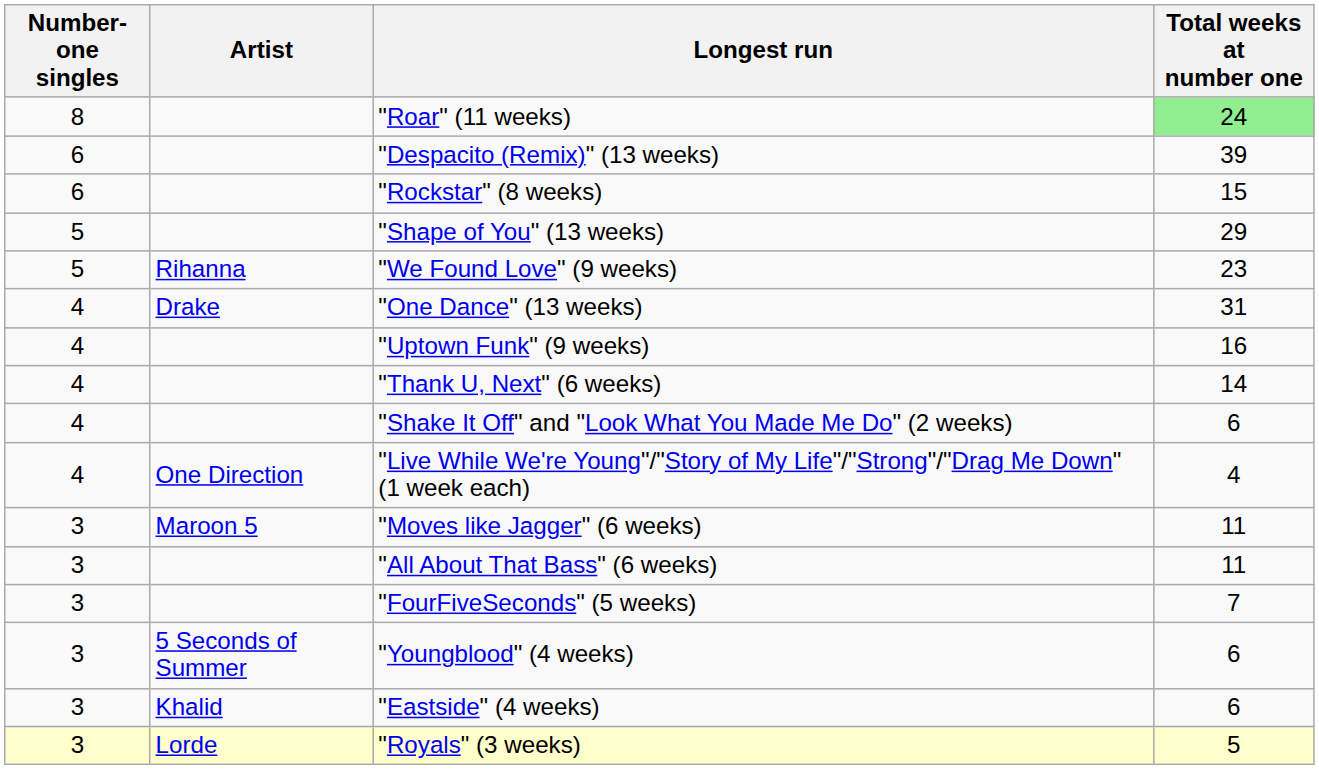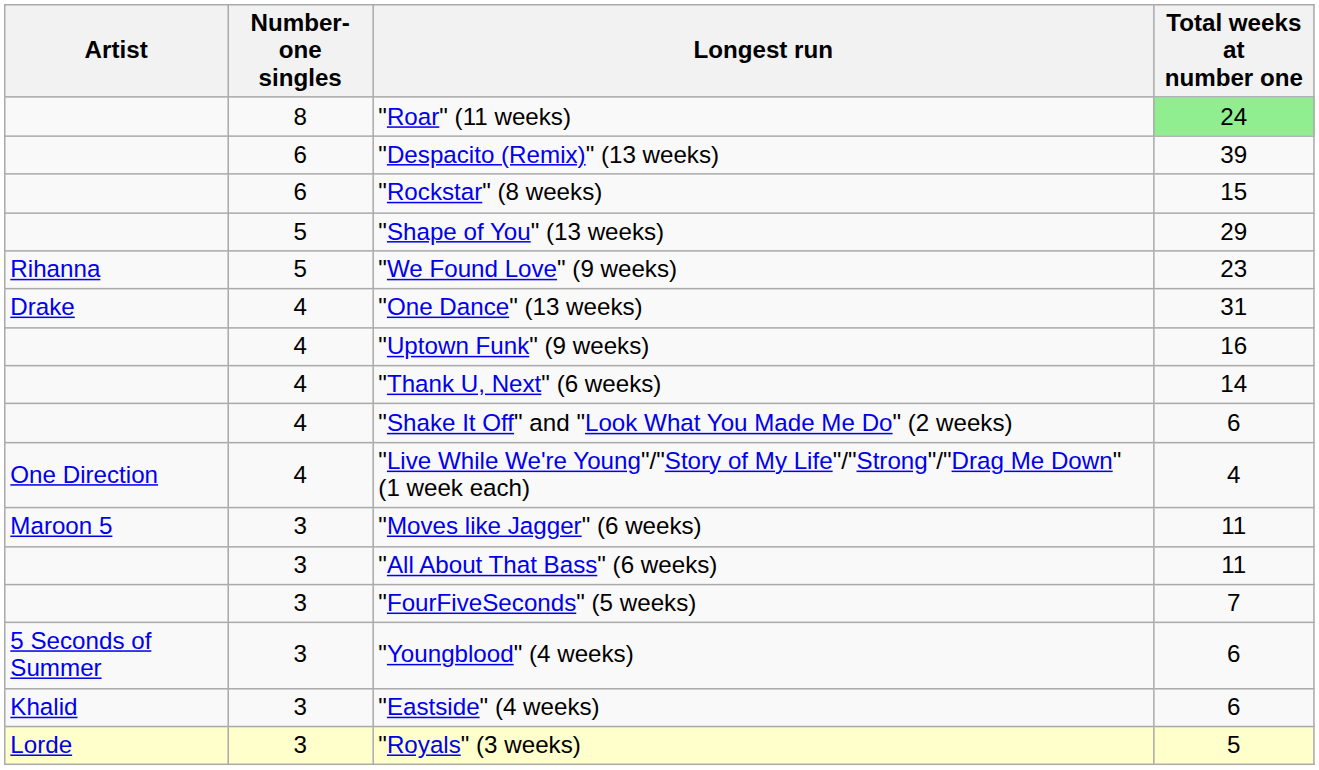columns swapped: Artist <-> Number-one singles
